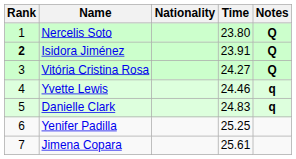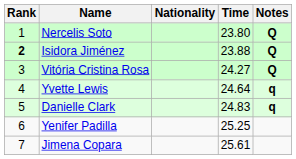Isidora Jiménez | Time: 23.91 -> 23.88
Yvette Lewis | Time: 24.46 -> 24.64
